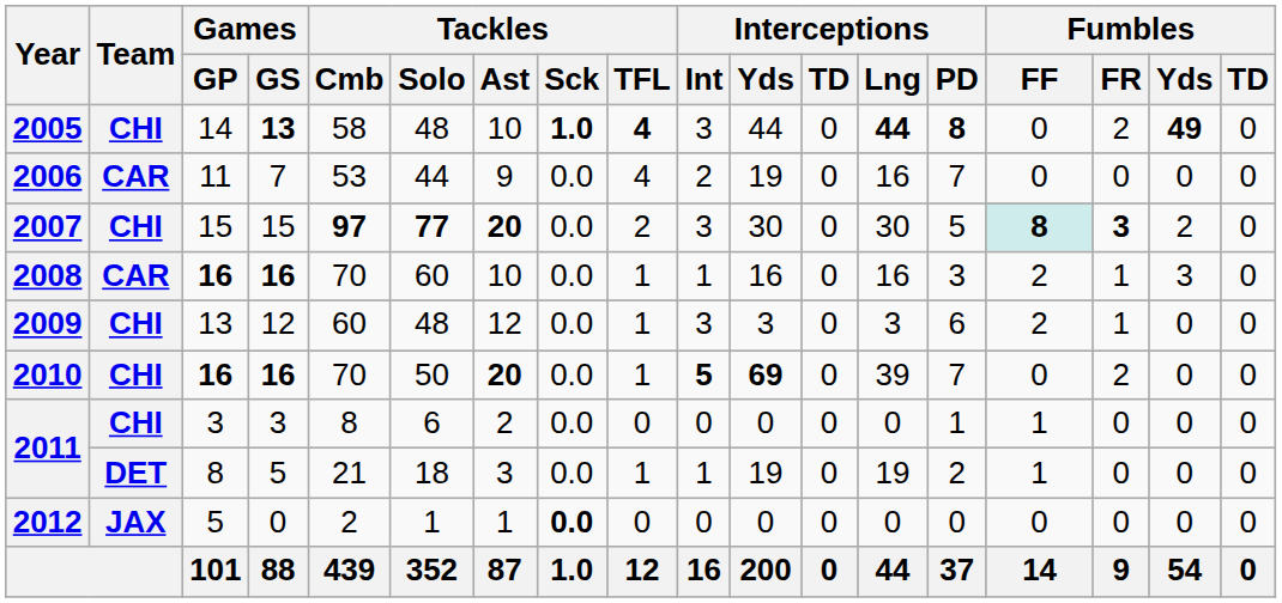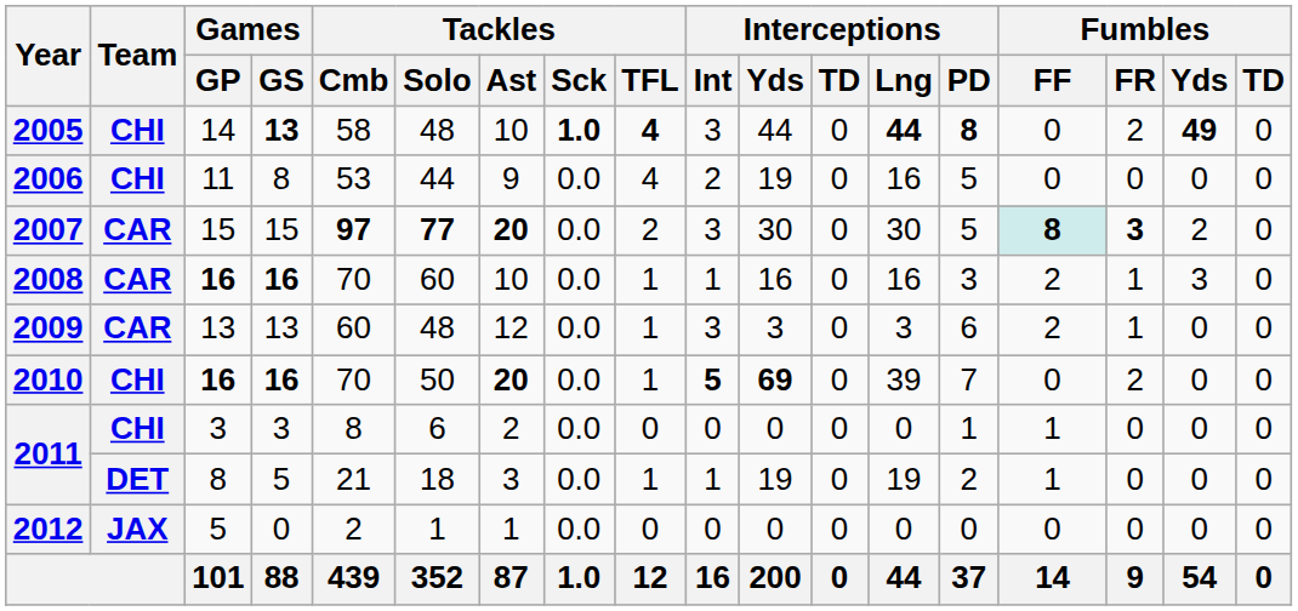2006 | Team: CAR -> CHI
2006 | Games / GS: 7 -> 8
2006 | Interceptions / PD: 7 -> 5
2007 | Team: CHI -> CAR
2009 | Team: CHI -> CAR
2009 | Games / GS: 12 -> 13
2012 | Tackles / Sck: bold -> normal
